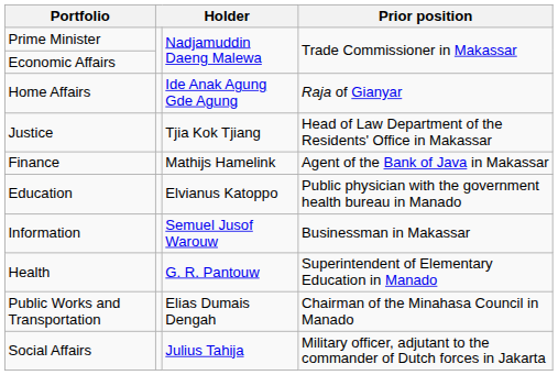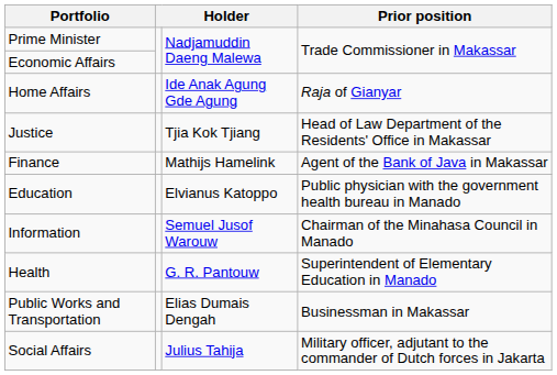Information | Prior position: Businessman in Makassar -> Chairman of the Minahasa Council in Manado
Public Works and Transportation | Prior position: Chairman of the Minahasa Council in Manado -> Businessman in Makassar
